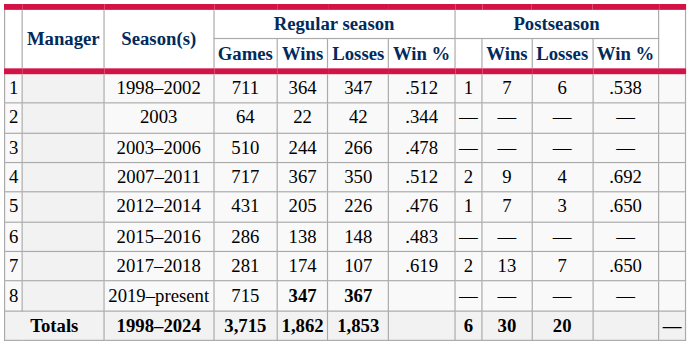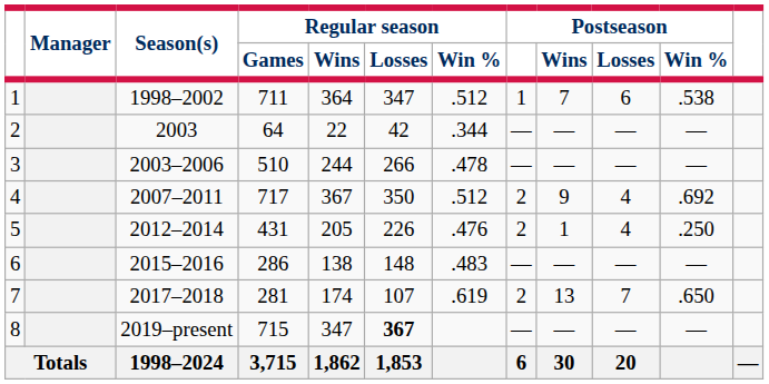5 | Postseason: 1 -> 2
5 | Postseason / Wins: 7 -> 1
5 | Postseason / Losses: 3 -> 4
5 | Postseason / Win %: .650 -> .250
8 | Regular season / Wins: bold -> normal
